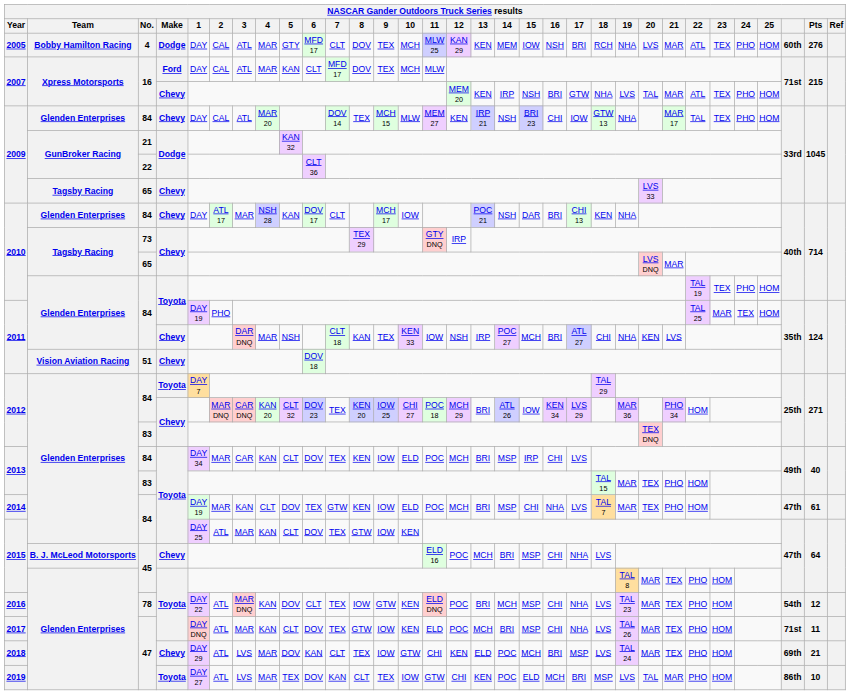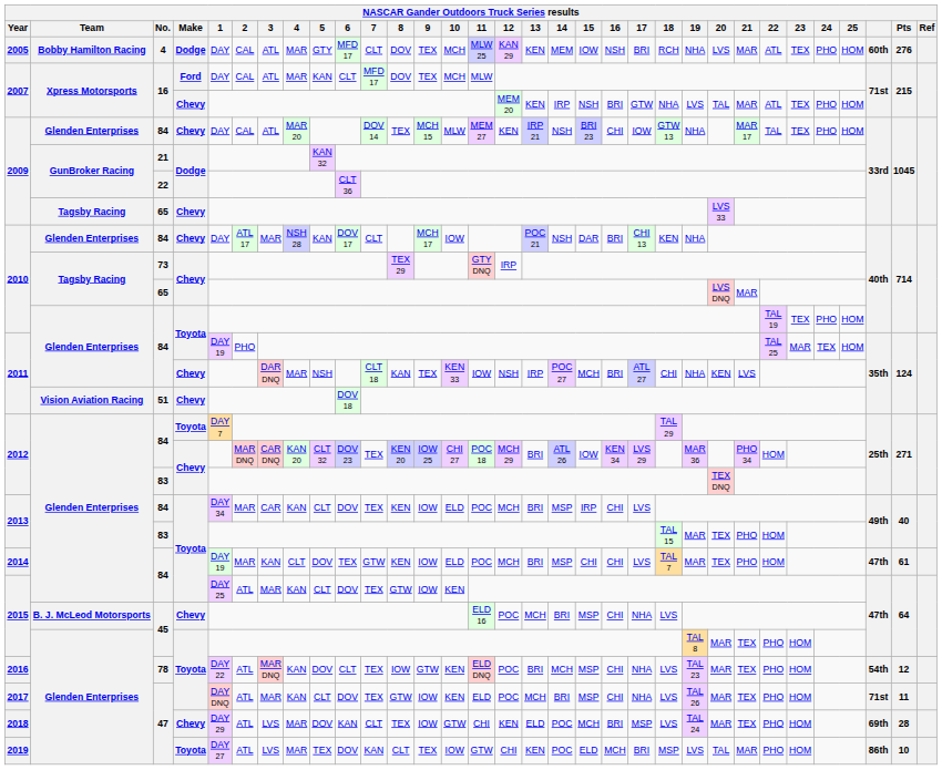2014 | 16: NHA -> CHI
2018 | Pts: 21 -> 28
